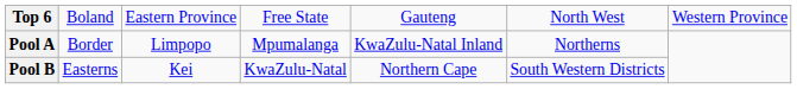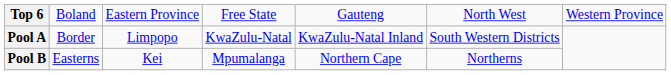Pool A | column 4: Mpumalanga -> KwaZulu-Natal
Pool A | column 6: Northerns -> South Western Districts
Pool B | column 4: KwaZulu-Natal -> Mpumalanga
Pool B | column 6: South Western Districts -> Northerns
